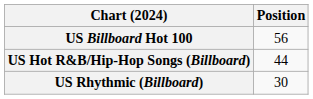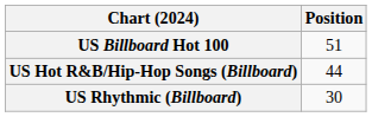US Billboard Hot 100 | Position: 56 -> 51
